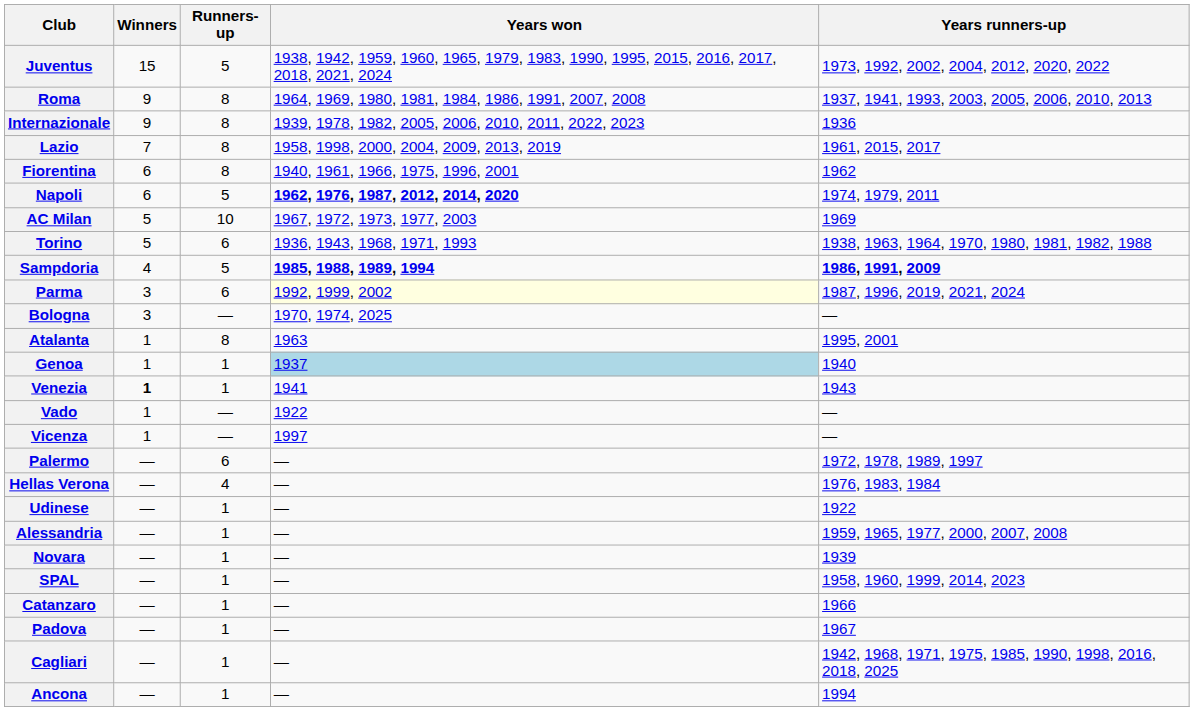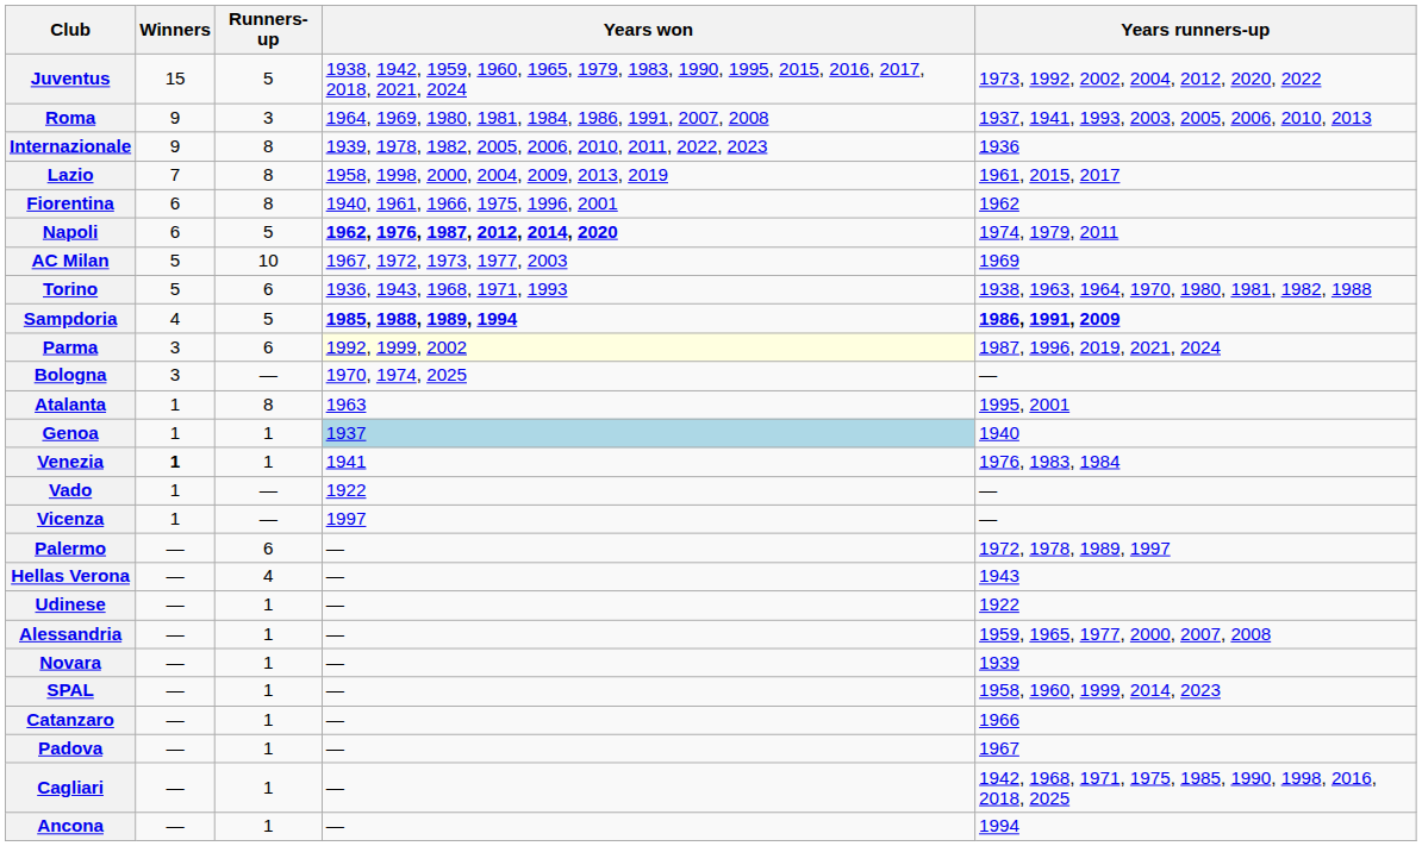Roma | Runners-up: 8 -> 3
Venezia | Years runners-up: 1943 -> 1976, 1983, 1984
Hellas Verona | Years runners-up: 1976, 1983, 1984 -> 1943
